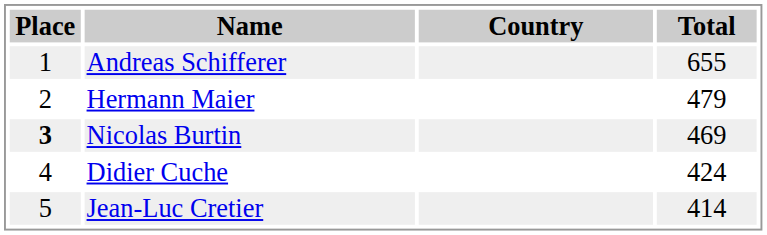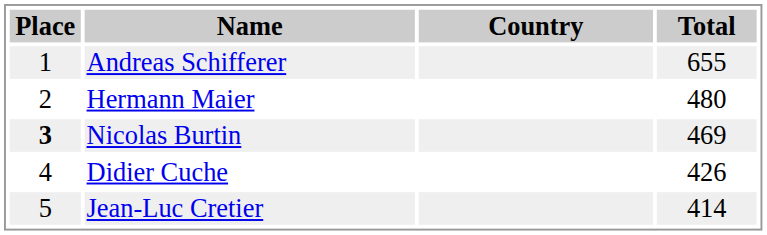Hermann Maier | Total: 479 -> 480
Didier Cuche | Total: 424 -> 426
